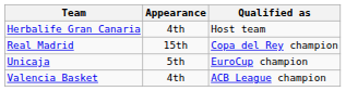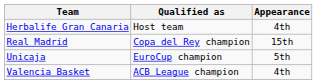columns swapped: Qualified as <-> Appearance
